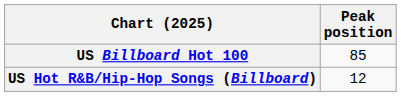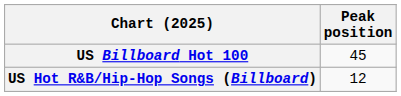US Billboard Hot 100 | Peak position: 85 -> 45
